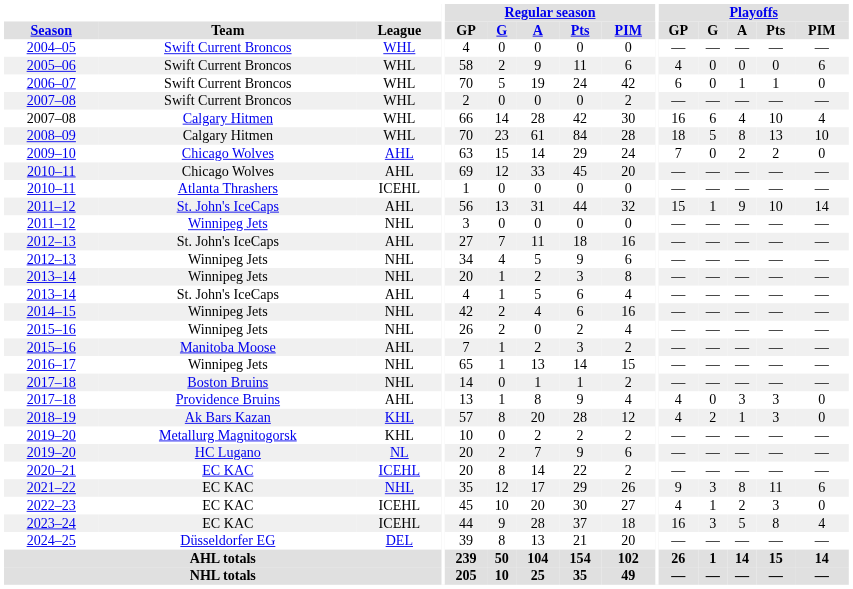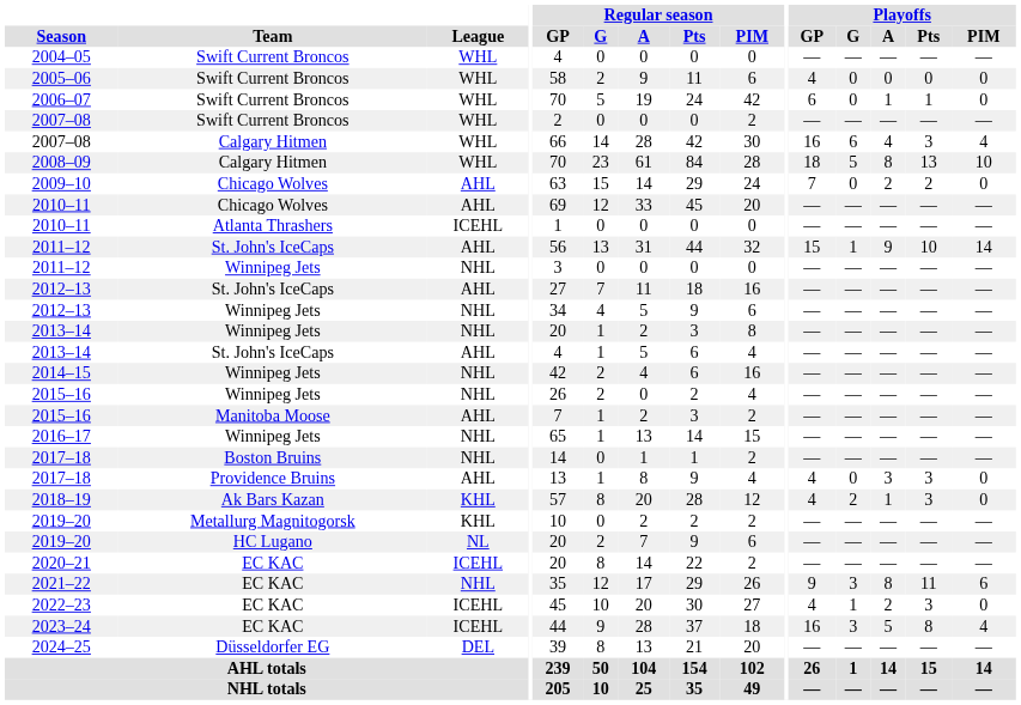2005–06 | Playoffs / PIM: 6 -> 0
2007–08 / Calgary Hitmen | Playoffs / Pts: 10 -> 3
